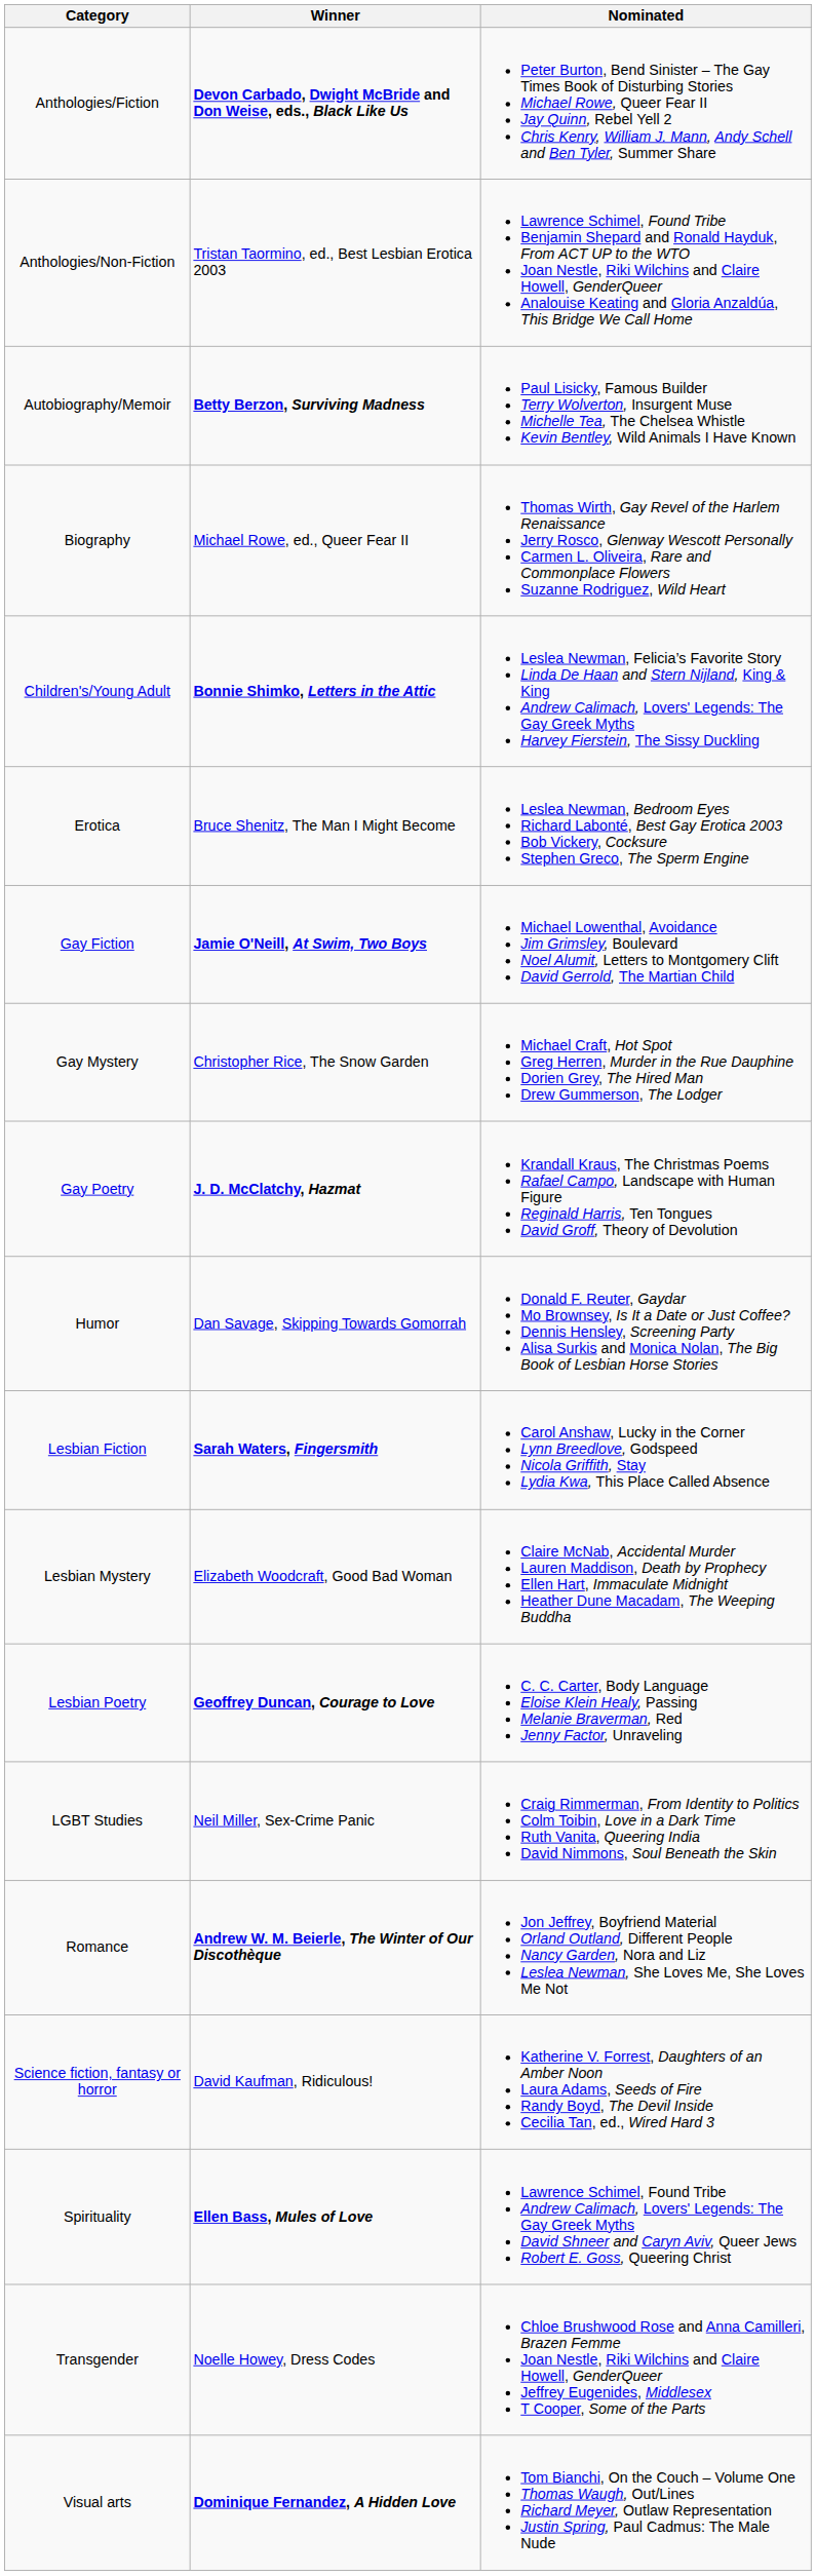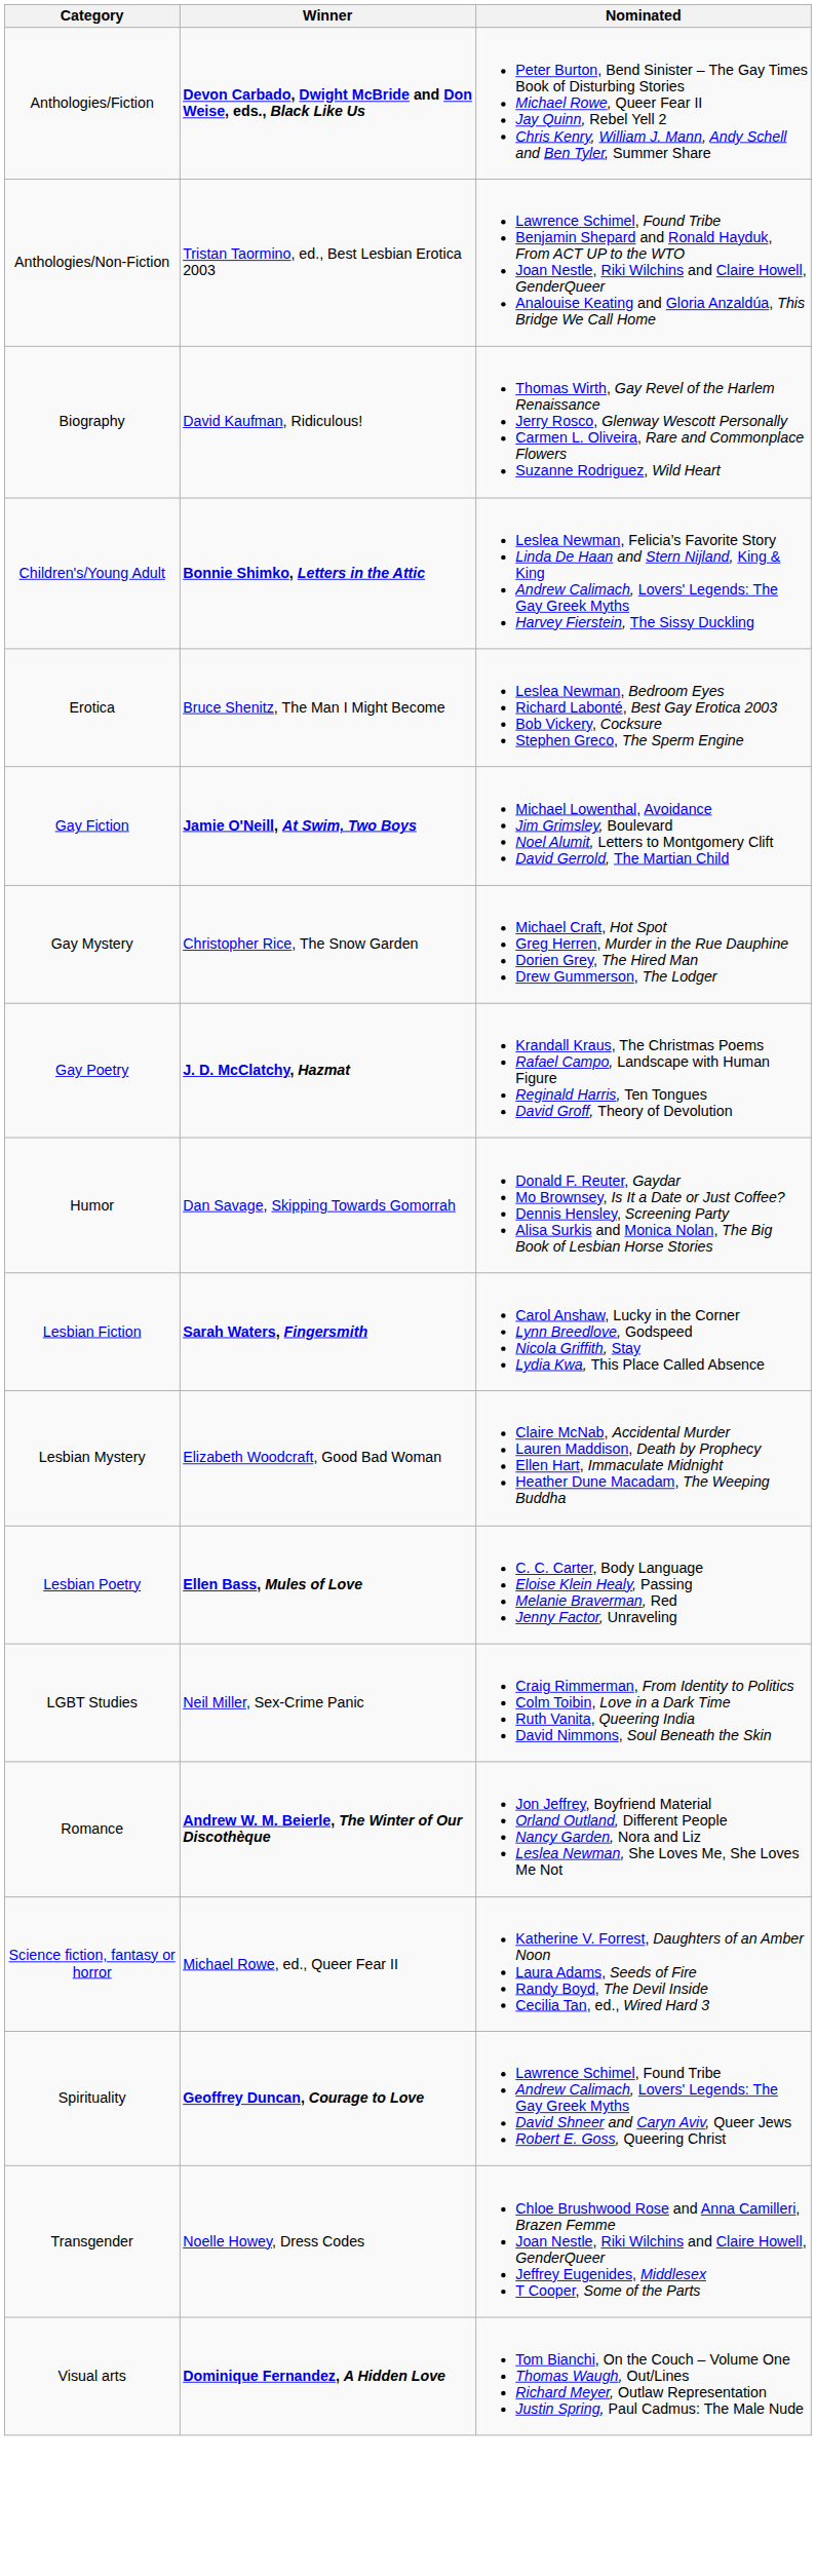- row: Autobiography/Memoir | Betty Berzon, Surviving Madness | Paul Lisicky, Famous Builder Terry Wolverton, Insurgent Muse Michelle Tea, The Chelsea Whistle Kevin Bentley, Wild Animals I Have Known
Biography | Winner: Michael Rowe, ed., Queer Fear II -> David Kaufman, Ridiculous!
Lesbian Poetry | Winner: Geoffrey Duncan, Courage to Love -> Ellen Bass, Mules of Love
Science fiction, fantasy or horror | Winner: David Kaufman, Ridiculous! -> Michael Rowe, ed., Queer Fear II
Spirituality | Winner: Ellen Bass, Mules of Love -> Geoffrey Duncan, Courage to Love
